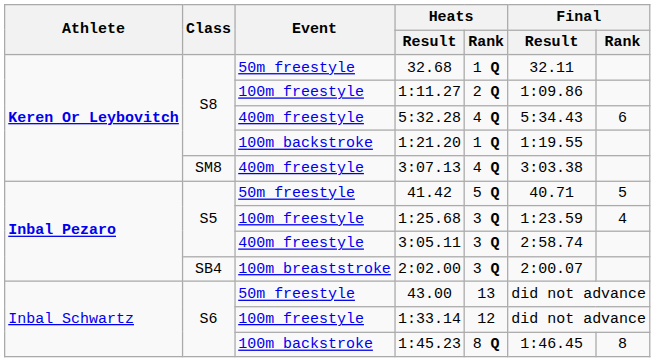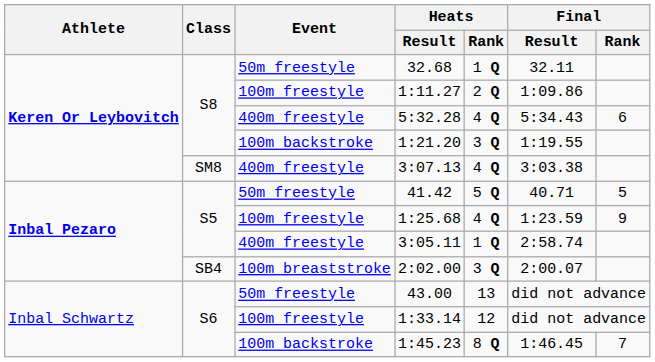1:21.20 | Heats / Rank: 1 Q -> 3 Q
1:25.68 | Heats / Rank: 3 Q -> 4 Q
1:25.68 | Final / Rank: 4 -> 9
3:05.11 | Heats / Rank: 3 Q -> 1 Q
1:45.23 | Final / Rank: 8 -> 7
